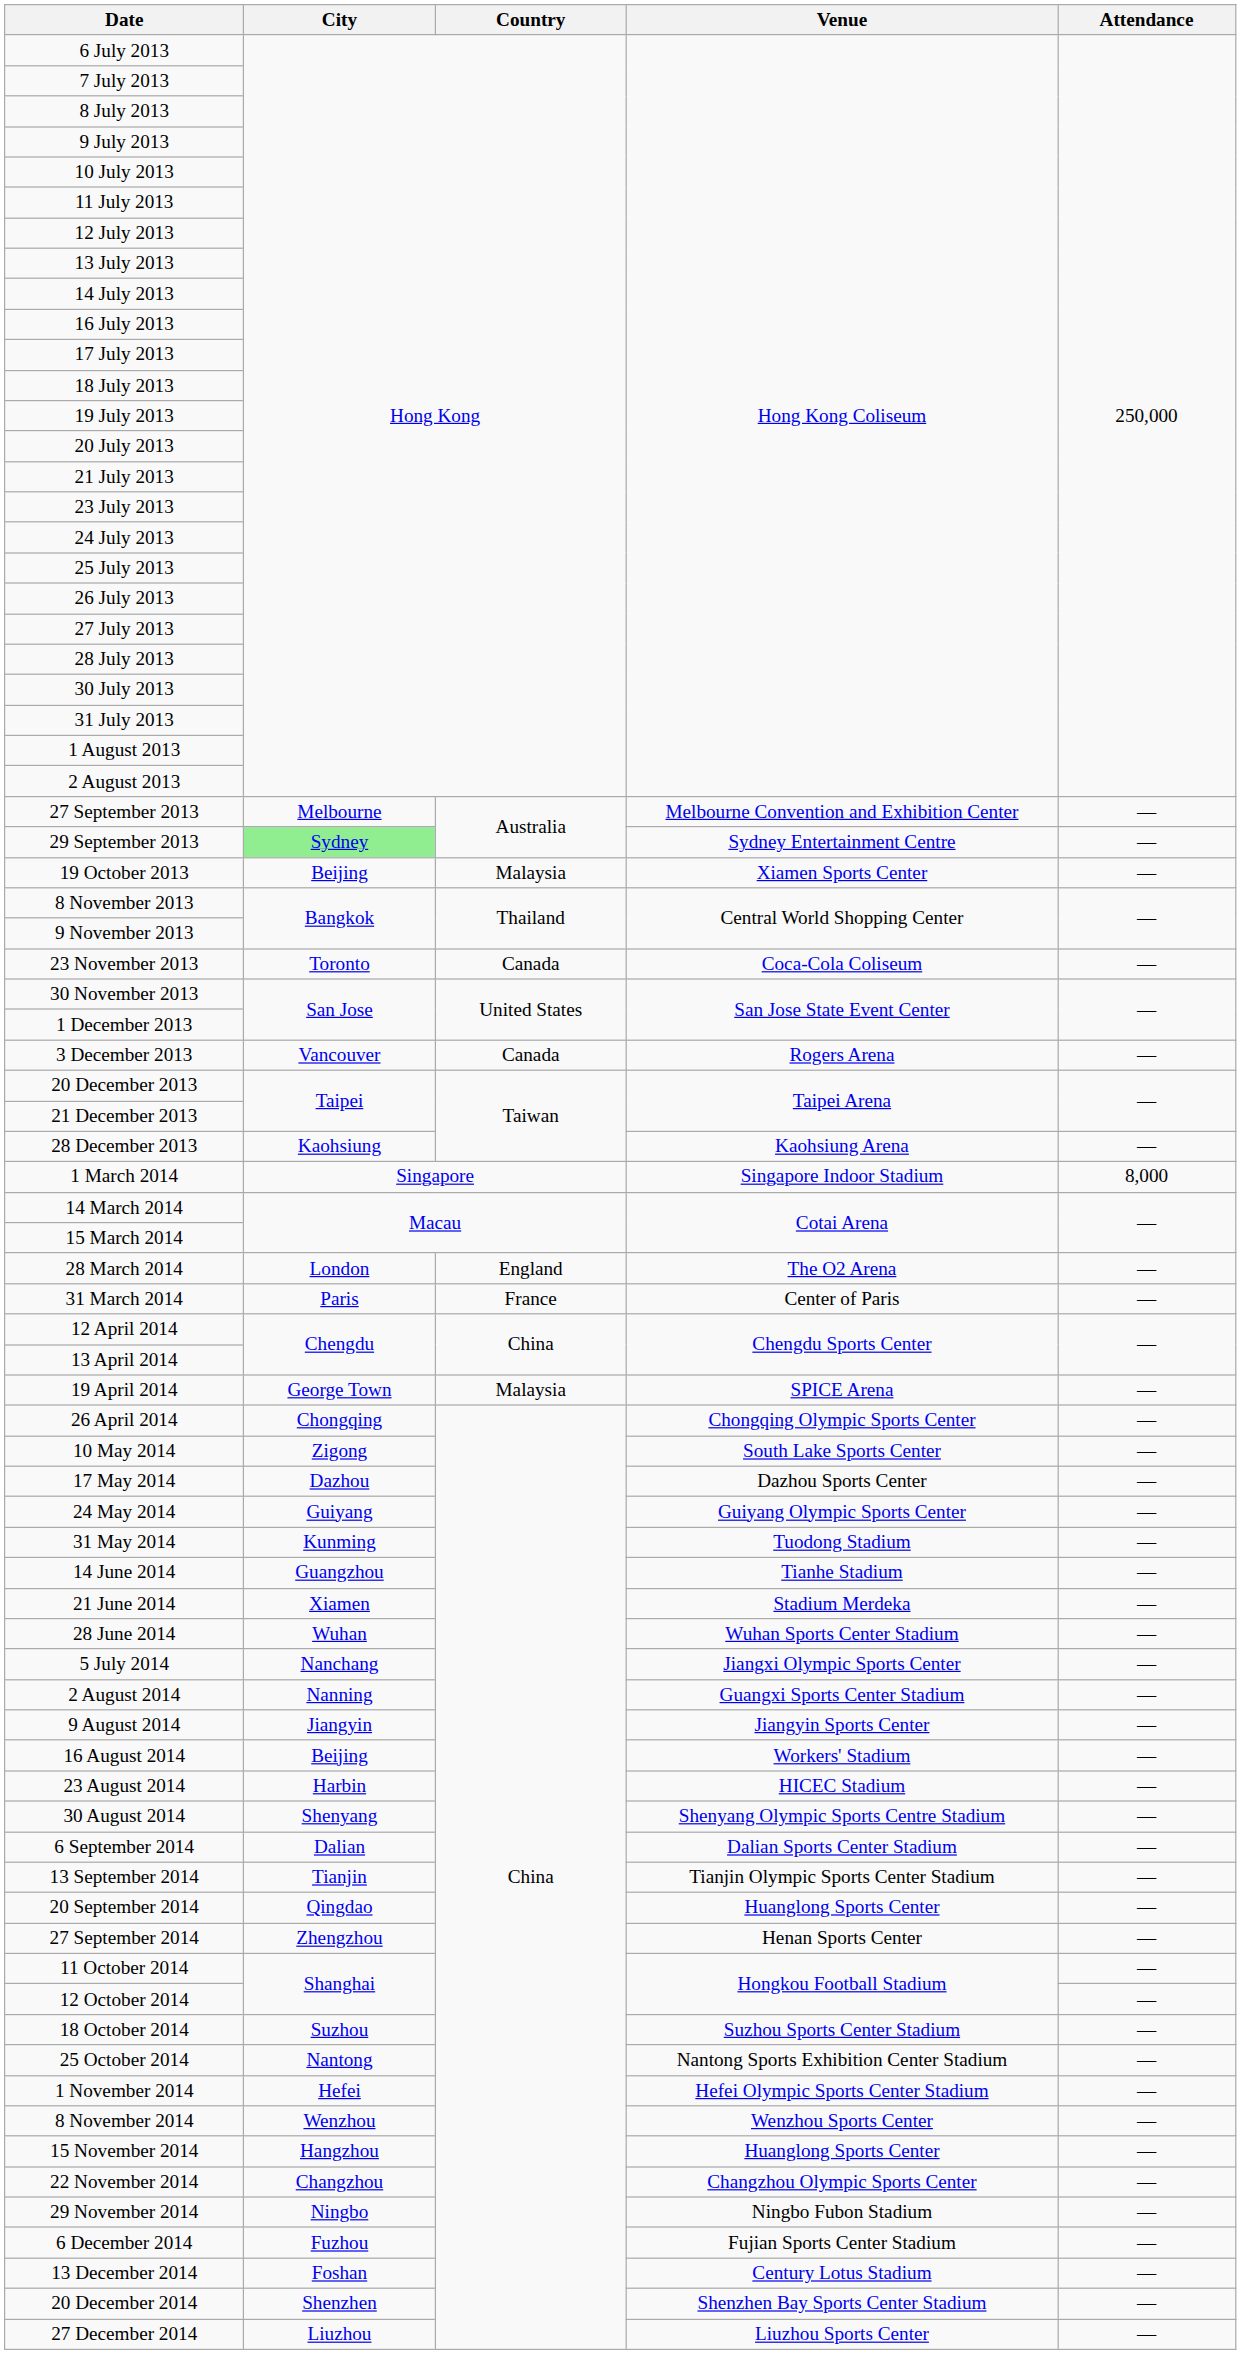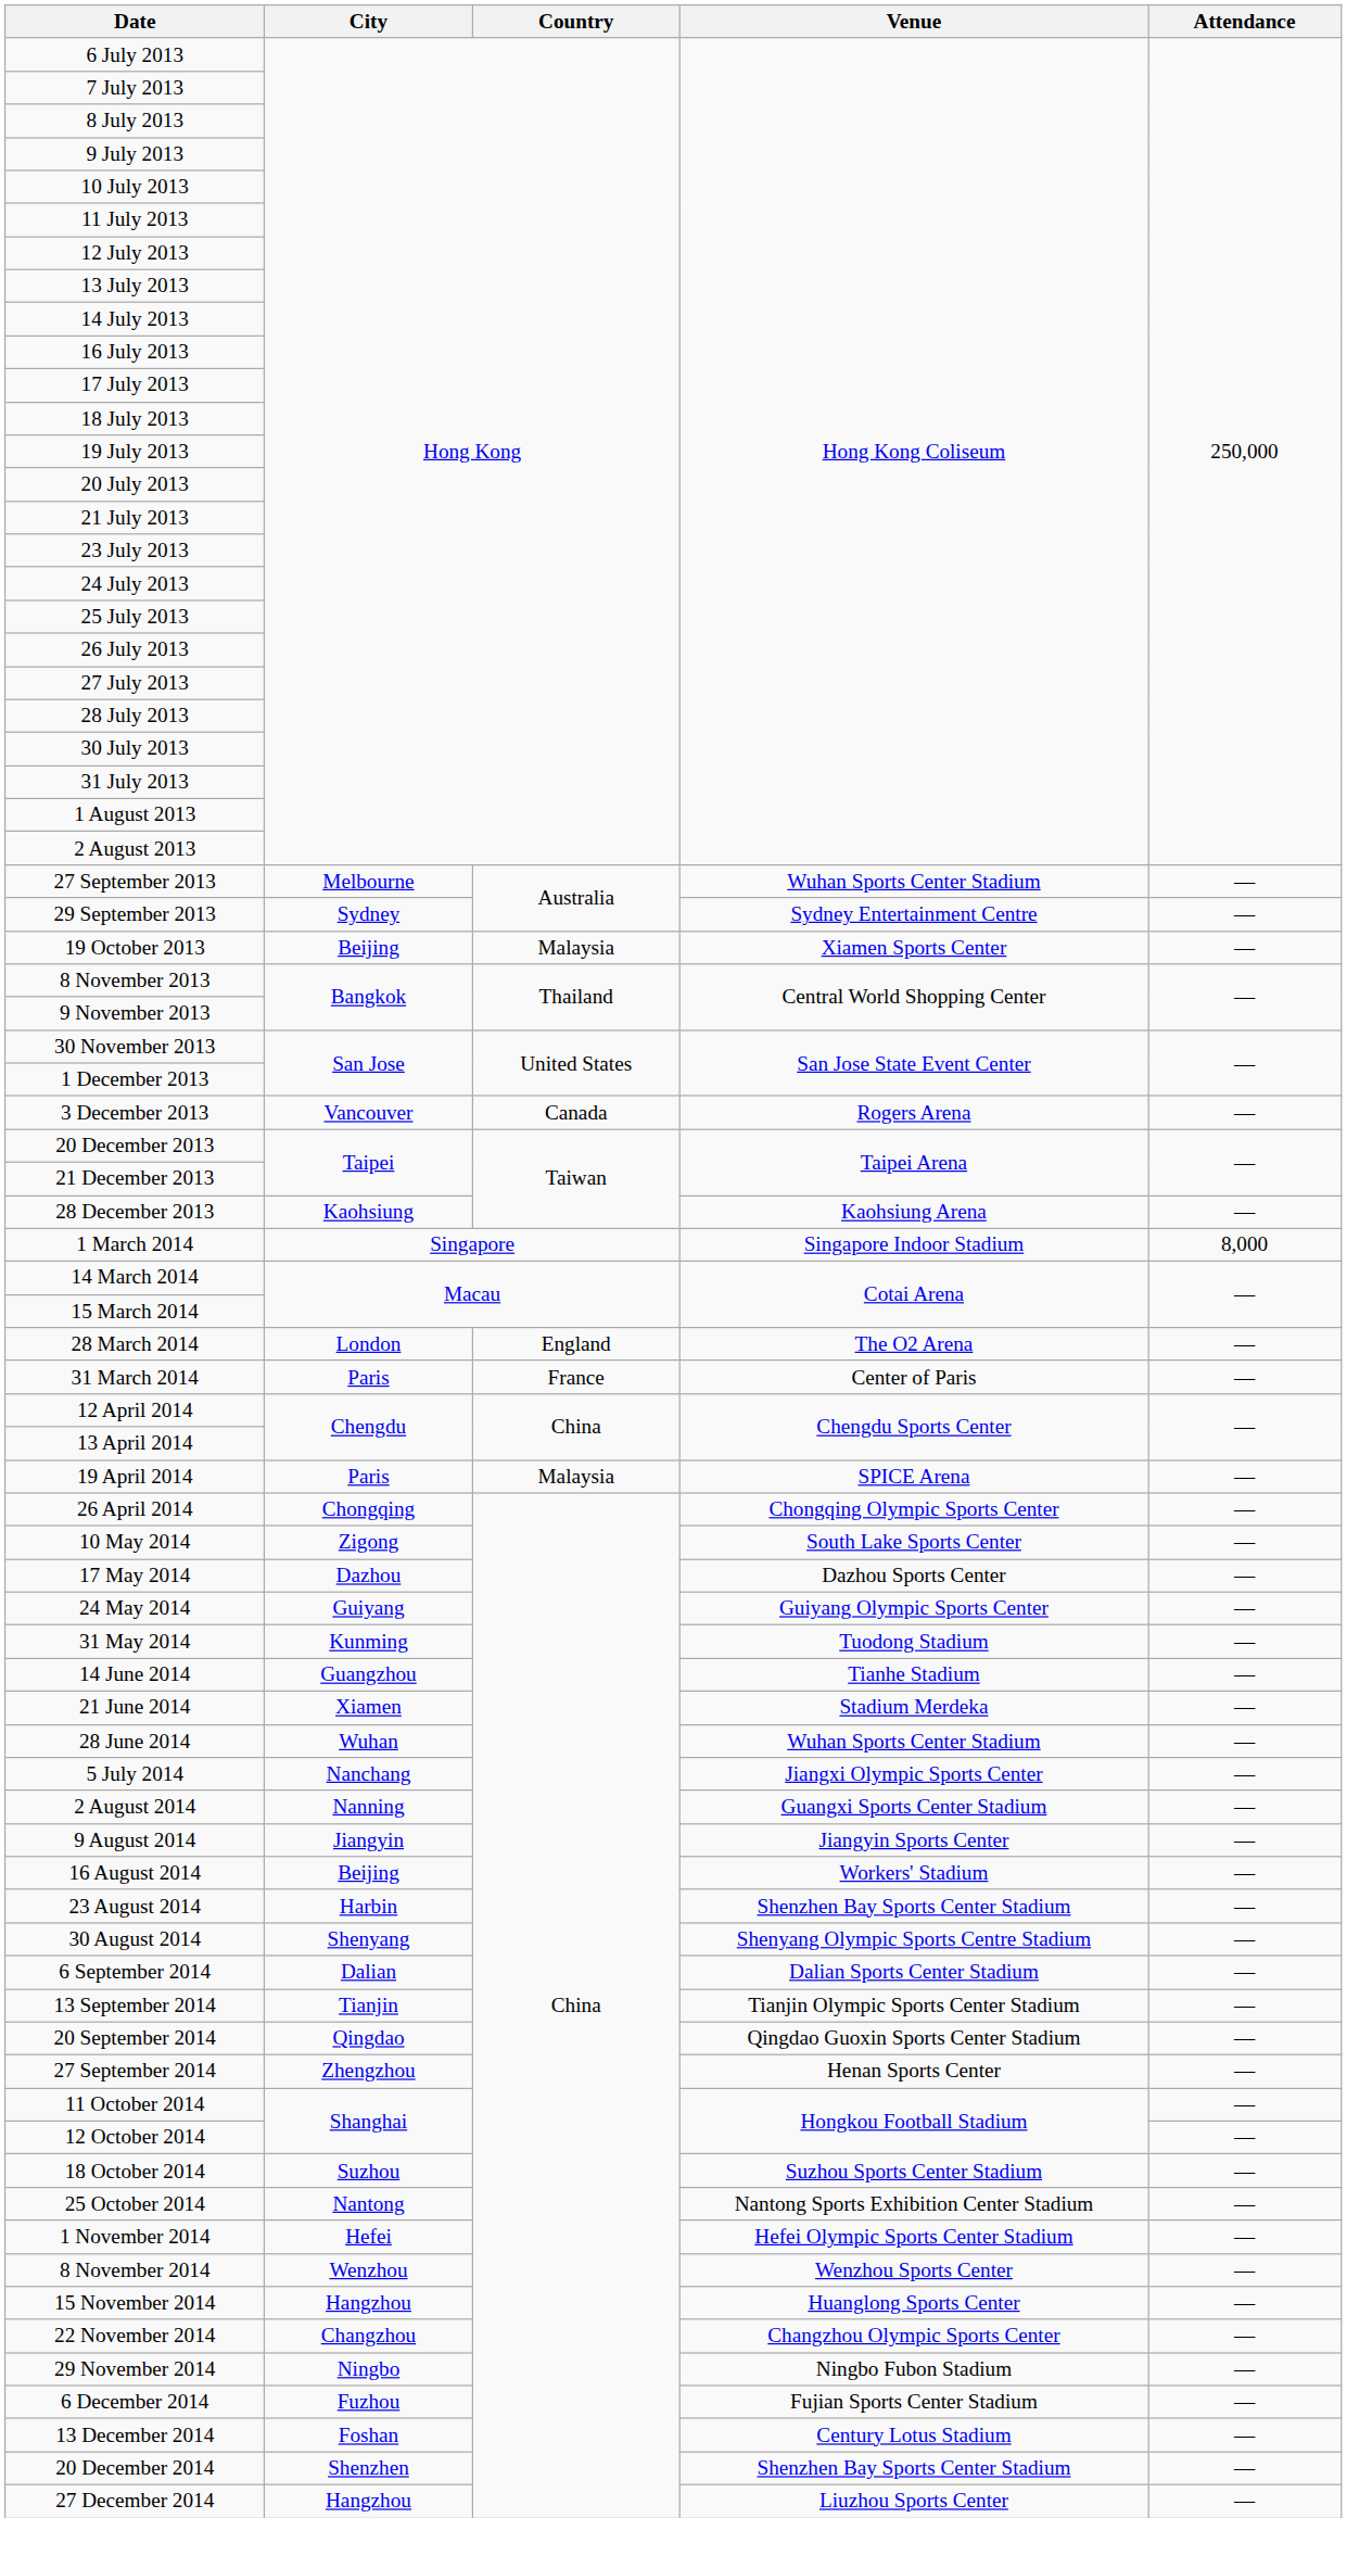27 September 2013 | Venue: Melbourne Convention and Exhibition Center -> Wuhan Sports Center Stadium
29 September 2013 | City: lightgreen background -> no background
- row: 23 November 2013 | Toronto | Canada | Coca-Cola Coliseum | —
19 April 2014 | City: George Town -> Paris
23 August 2014 | Venue: HICEC Stadium -> Shenzhen Bay Sports Center Stadium
20 September 2014 | Venue: Huanglong Sports Center -> Qingdao Guoxin Sports Center Stadium
27 December 2014 | City: Liuzhou -> Hangzhou
